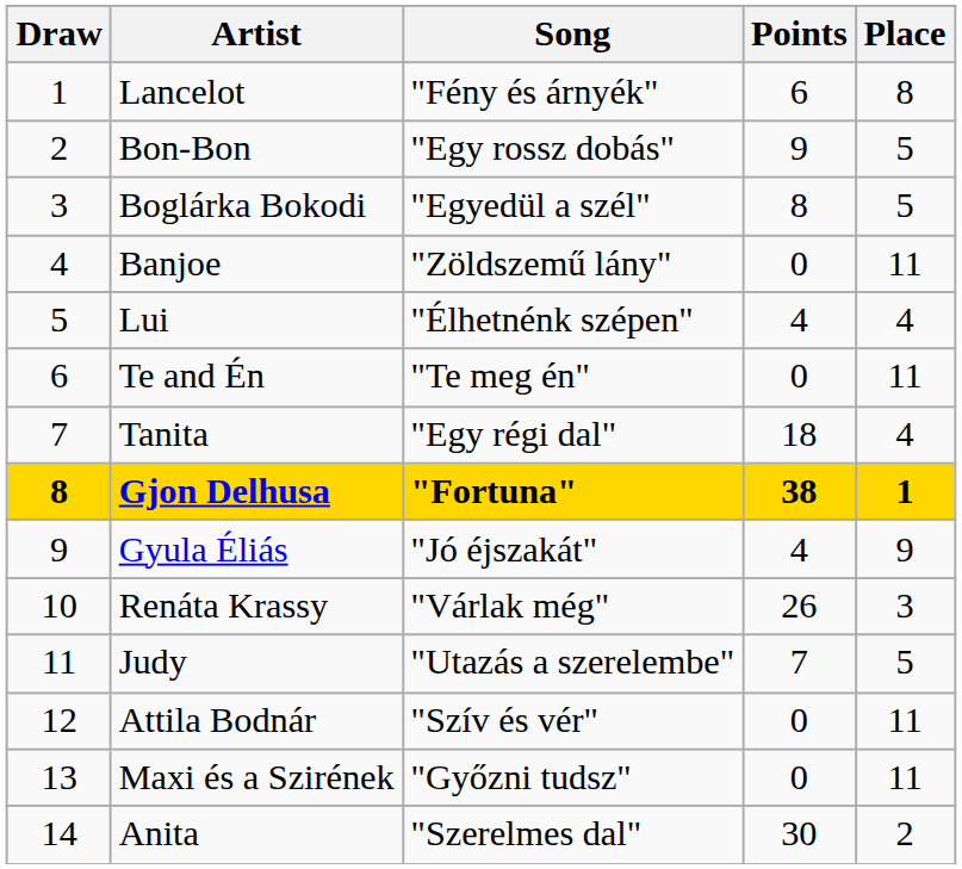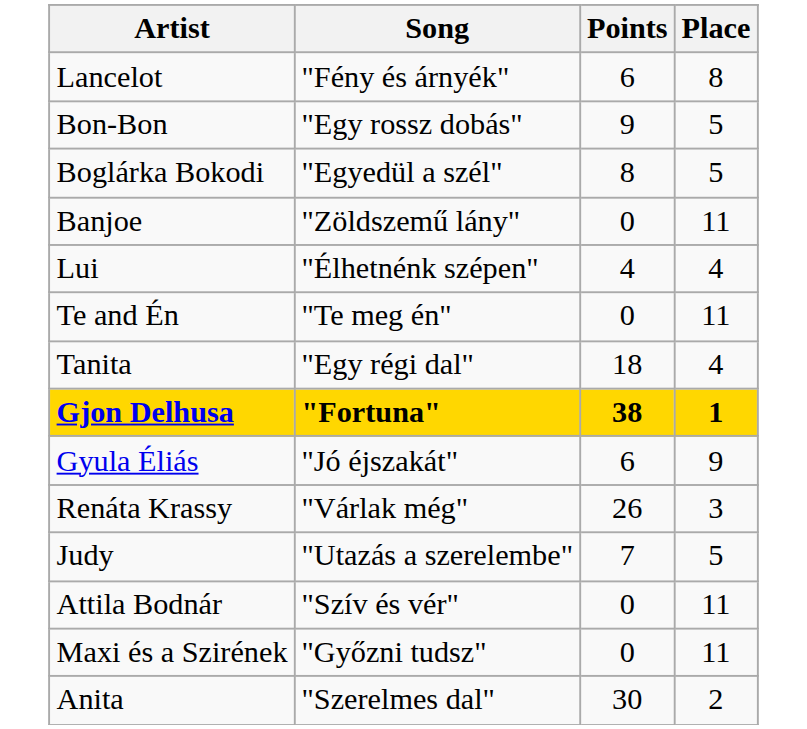- column: Draw | 1 | 2 | 3 | 4 | 5 | 6 | 7 | 8 | 9 | 10 | 11 | 12 | 13 | 14
Gyula Éliás | Points: 4 -> 6
